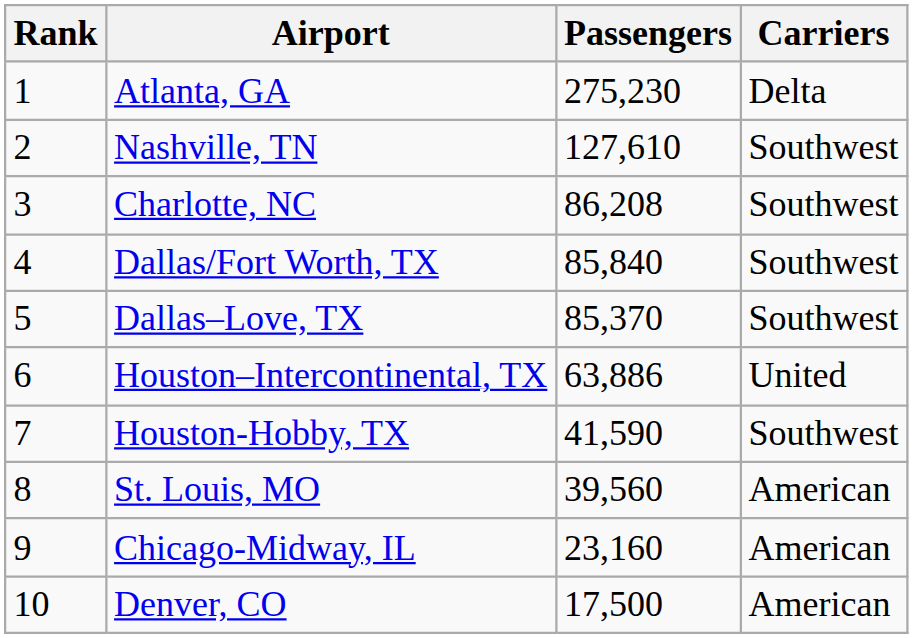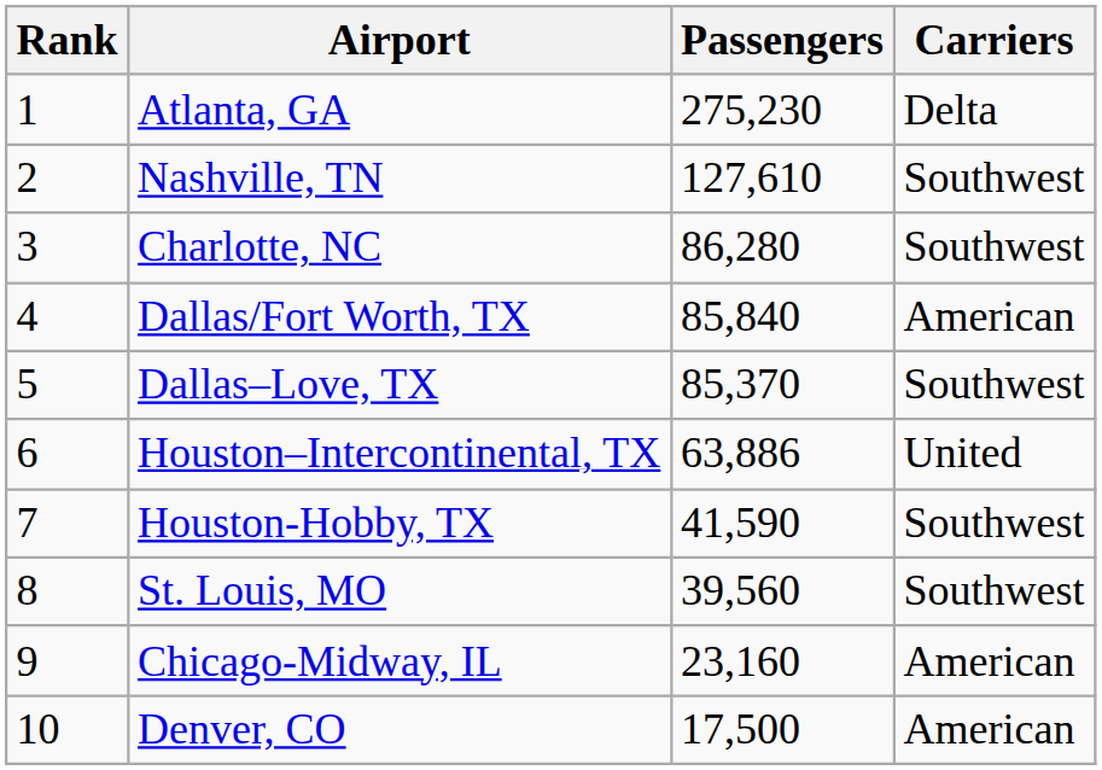Charlotte, NC | Passengers: 86,208 -> 86,280
Dallas/Fort Worth, TX | Carriers: Southwest -> American
St. Louis, MO | Carriers: American -> Southwest
